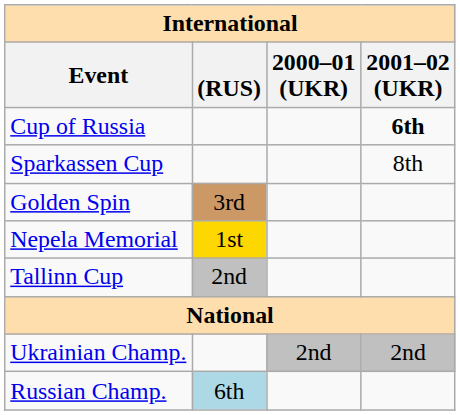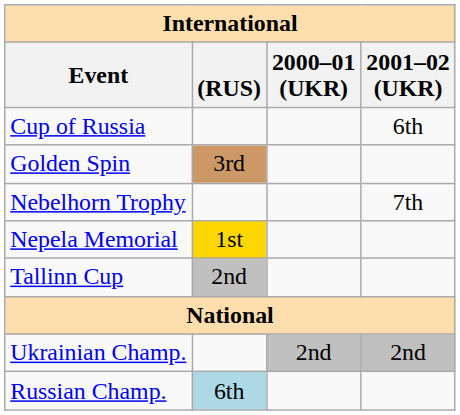Cup of Russia | 2001–02 (UKR): bold -> normal
- row: Sparkassen Cup | 8th
+ row: Nebelhorn Trophy | 7th
